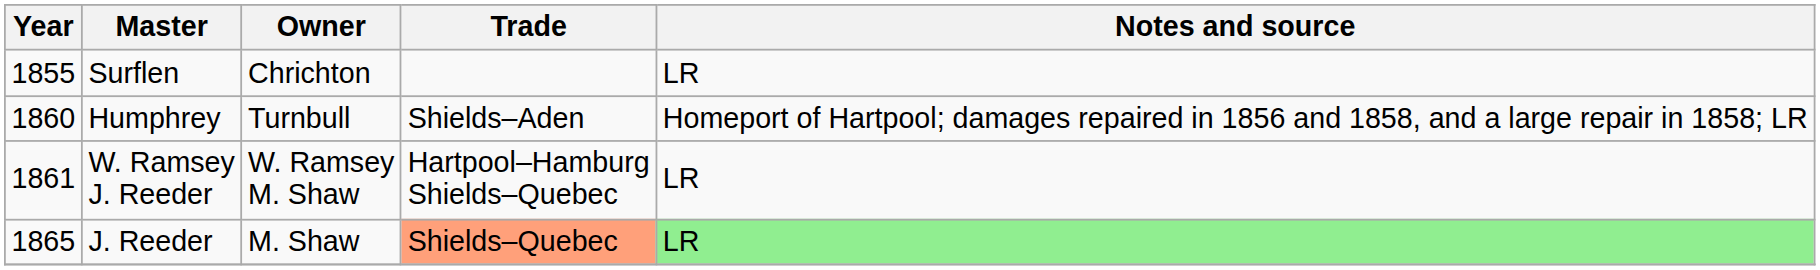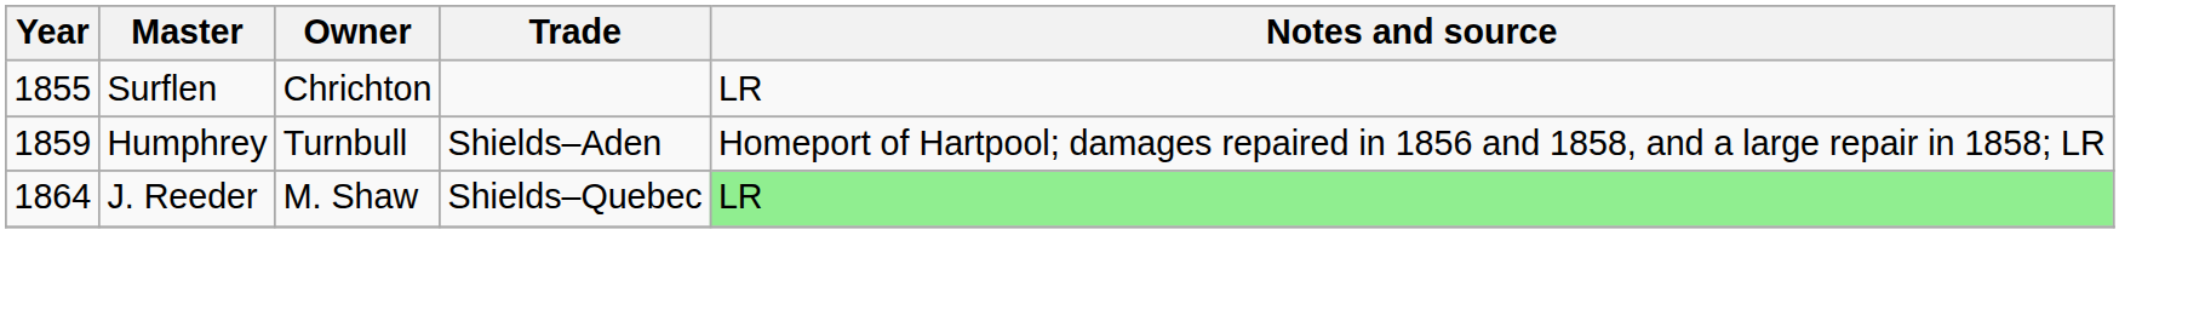Humphrey | Year: 1860 -> 1859
- row: 1861 | W. Ramsey J. Reeder | W. Ramsey M. Shaw | Hartpool–Hamburg Shields–Quebec | LR
J. Reeder | Year: 1865 -> 1864
J. Reeder | Trade: lightsalmon background -> no background
